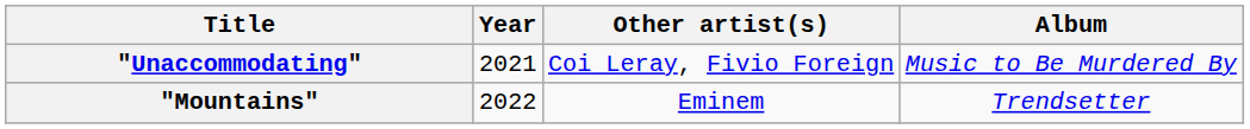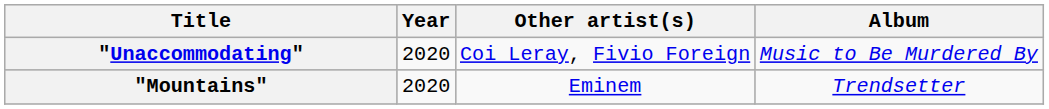"Unaccommodating" | Year: 2021 -> 2020
"Mountains" | Year: 2022 -> 2020
